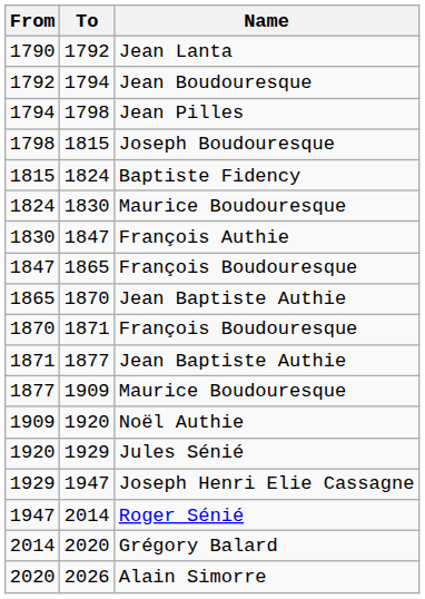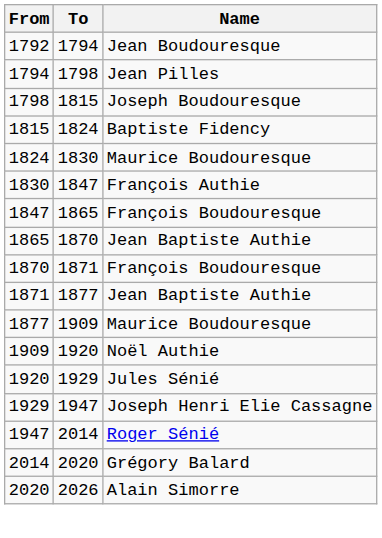- row: 1790 | 1792 | Jean Lanta
